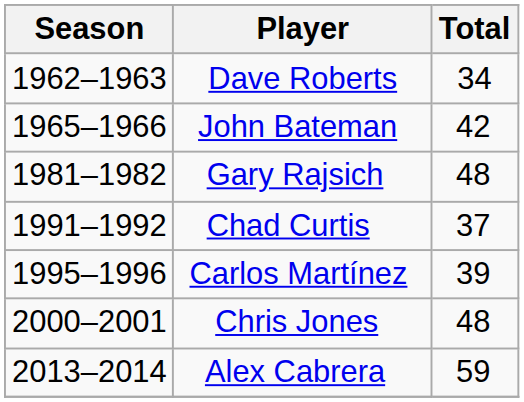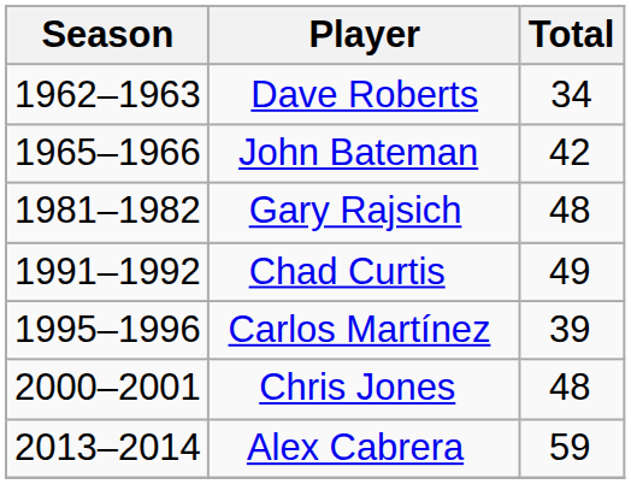Chad Curtis | Total: 37 -> 49
